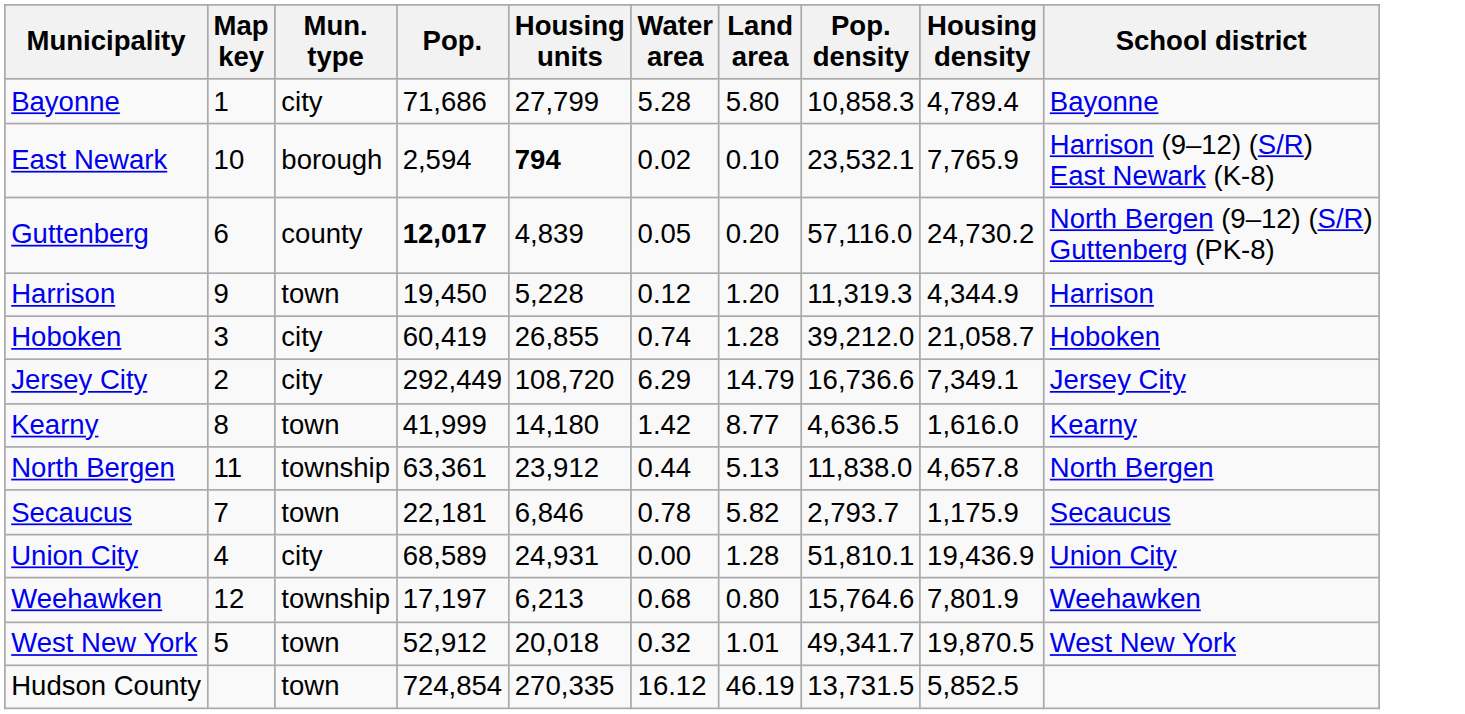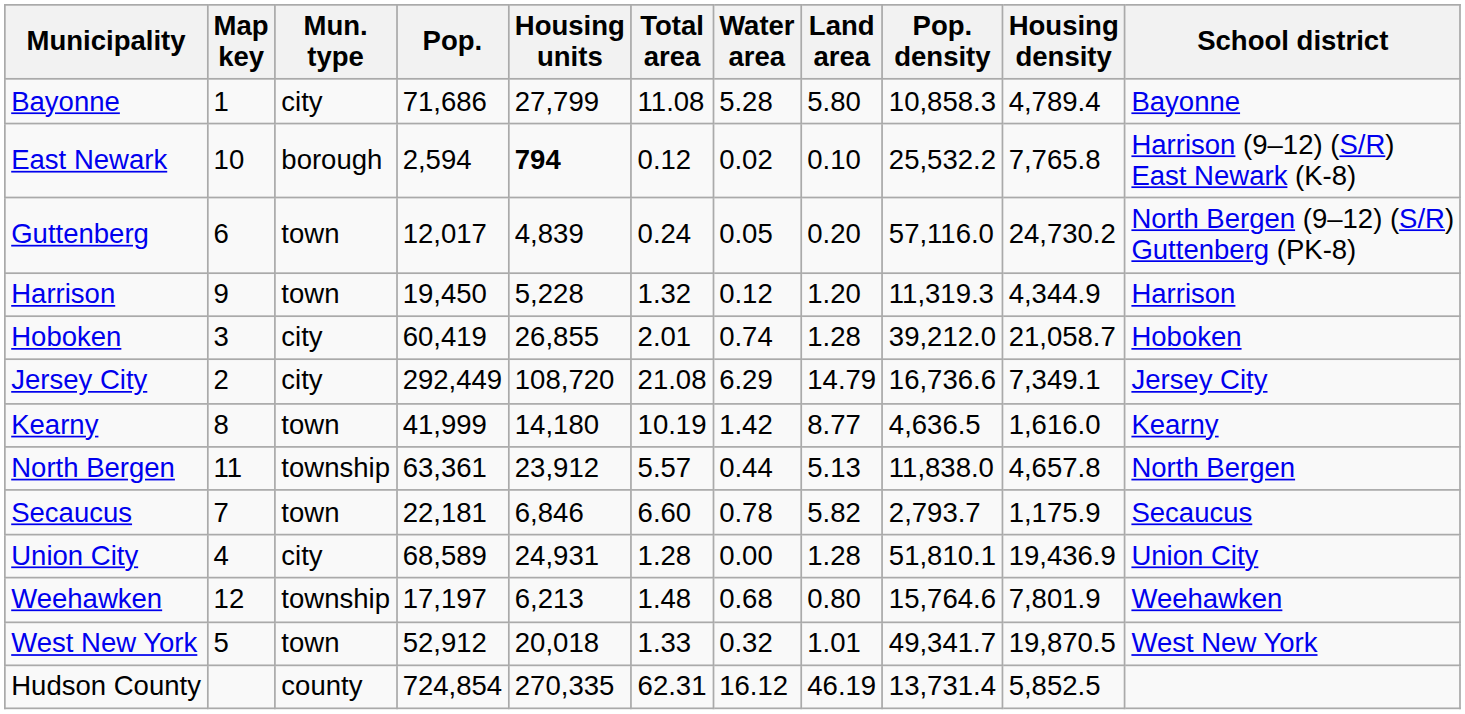+ column: Total area | 11.08 | 0.12 | 0.24 | 1.32 | 2.01 | 21.08 | 10.19 | 5.57 | 6.60 | 1.28 | 1.48 | 1.33 | 62.31
East Newark | Pop. density: 23,532.1 -> 25,532.2
East Newark | Housing density: 7,765.9 -> 7,765.8
Guttenberg | Mun. type: county -> town
Guttenberg | Pop.: bold -> normal
Hudson County | Mun. type: town -> county
Hudson County | Pop. density: 13,731.5 -> 13,731.4
